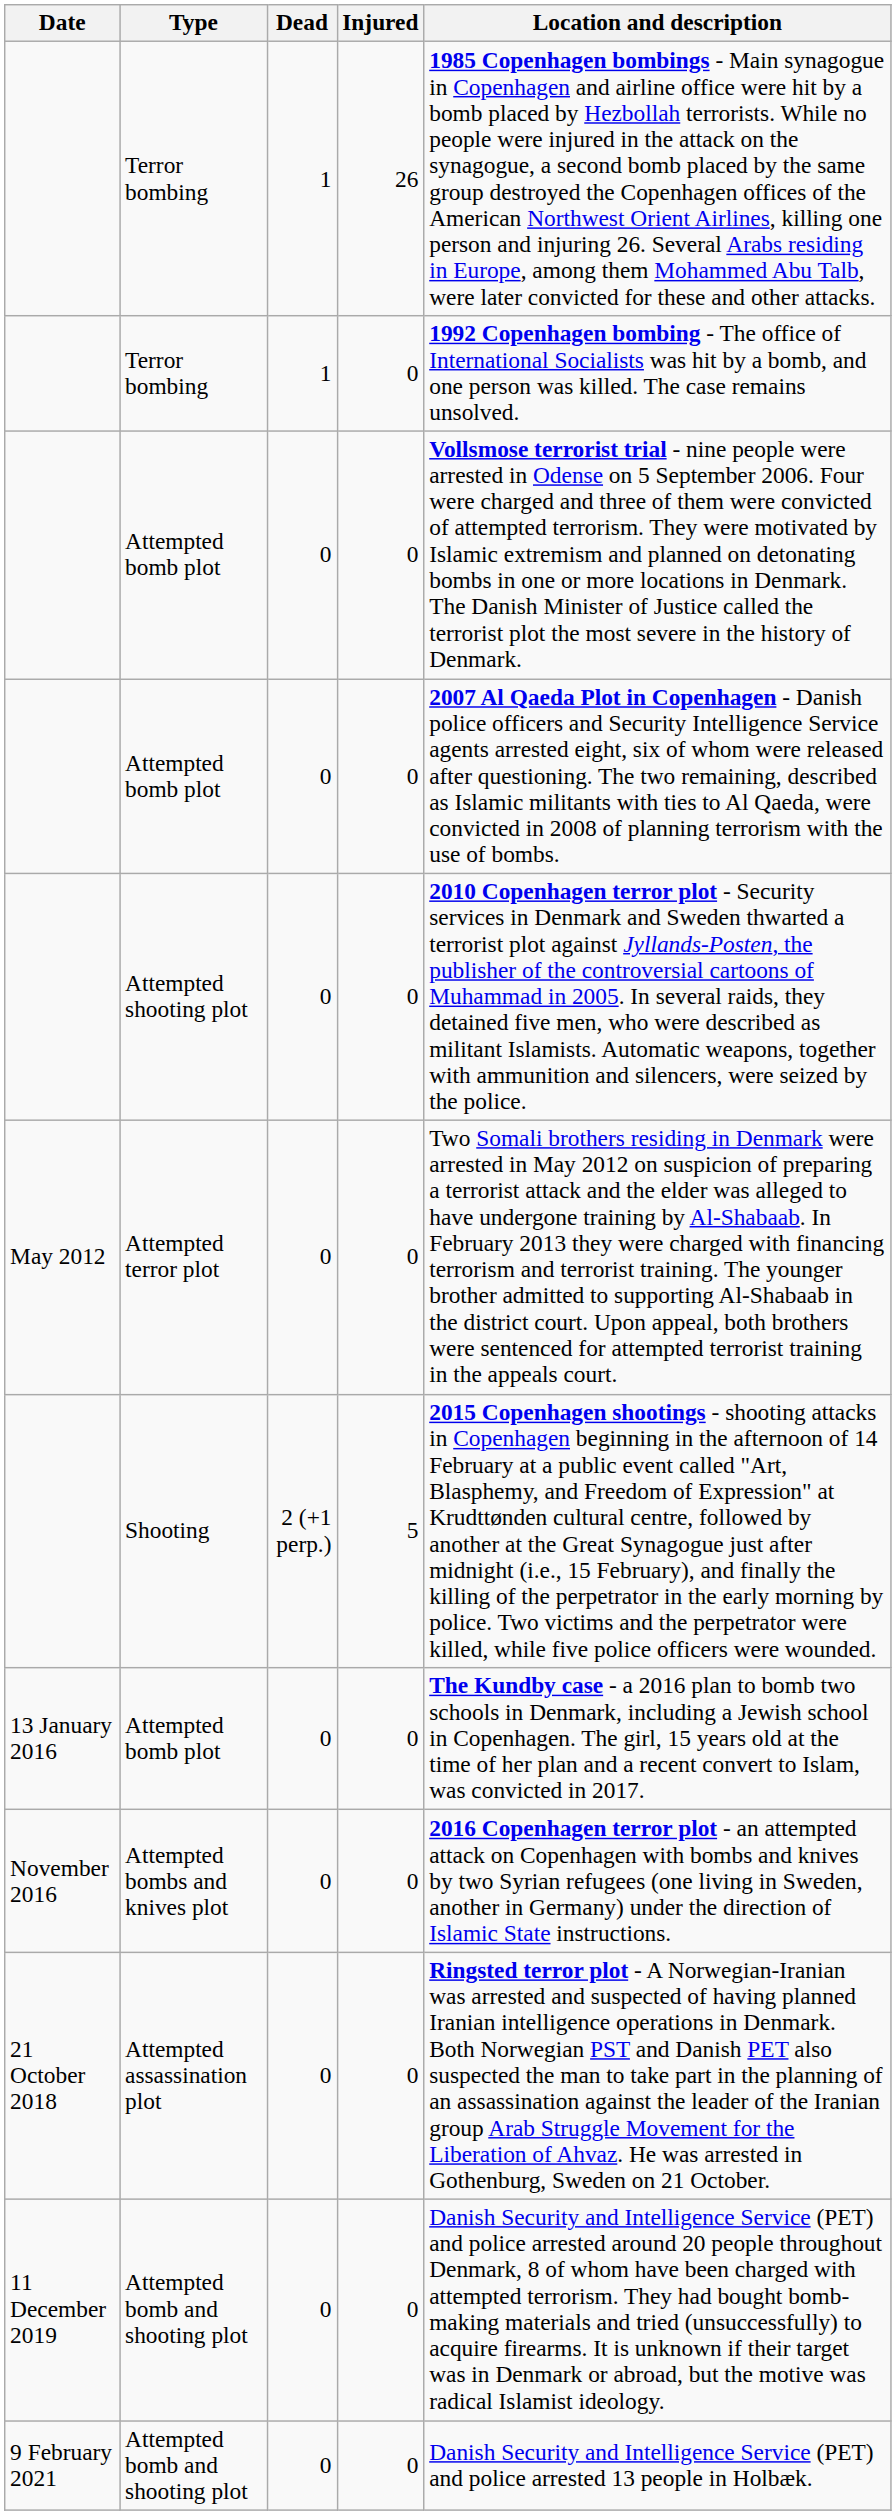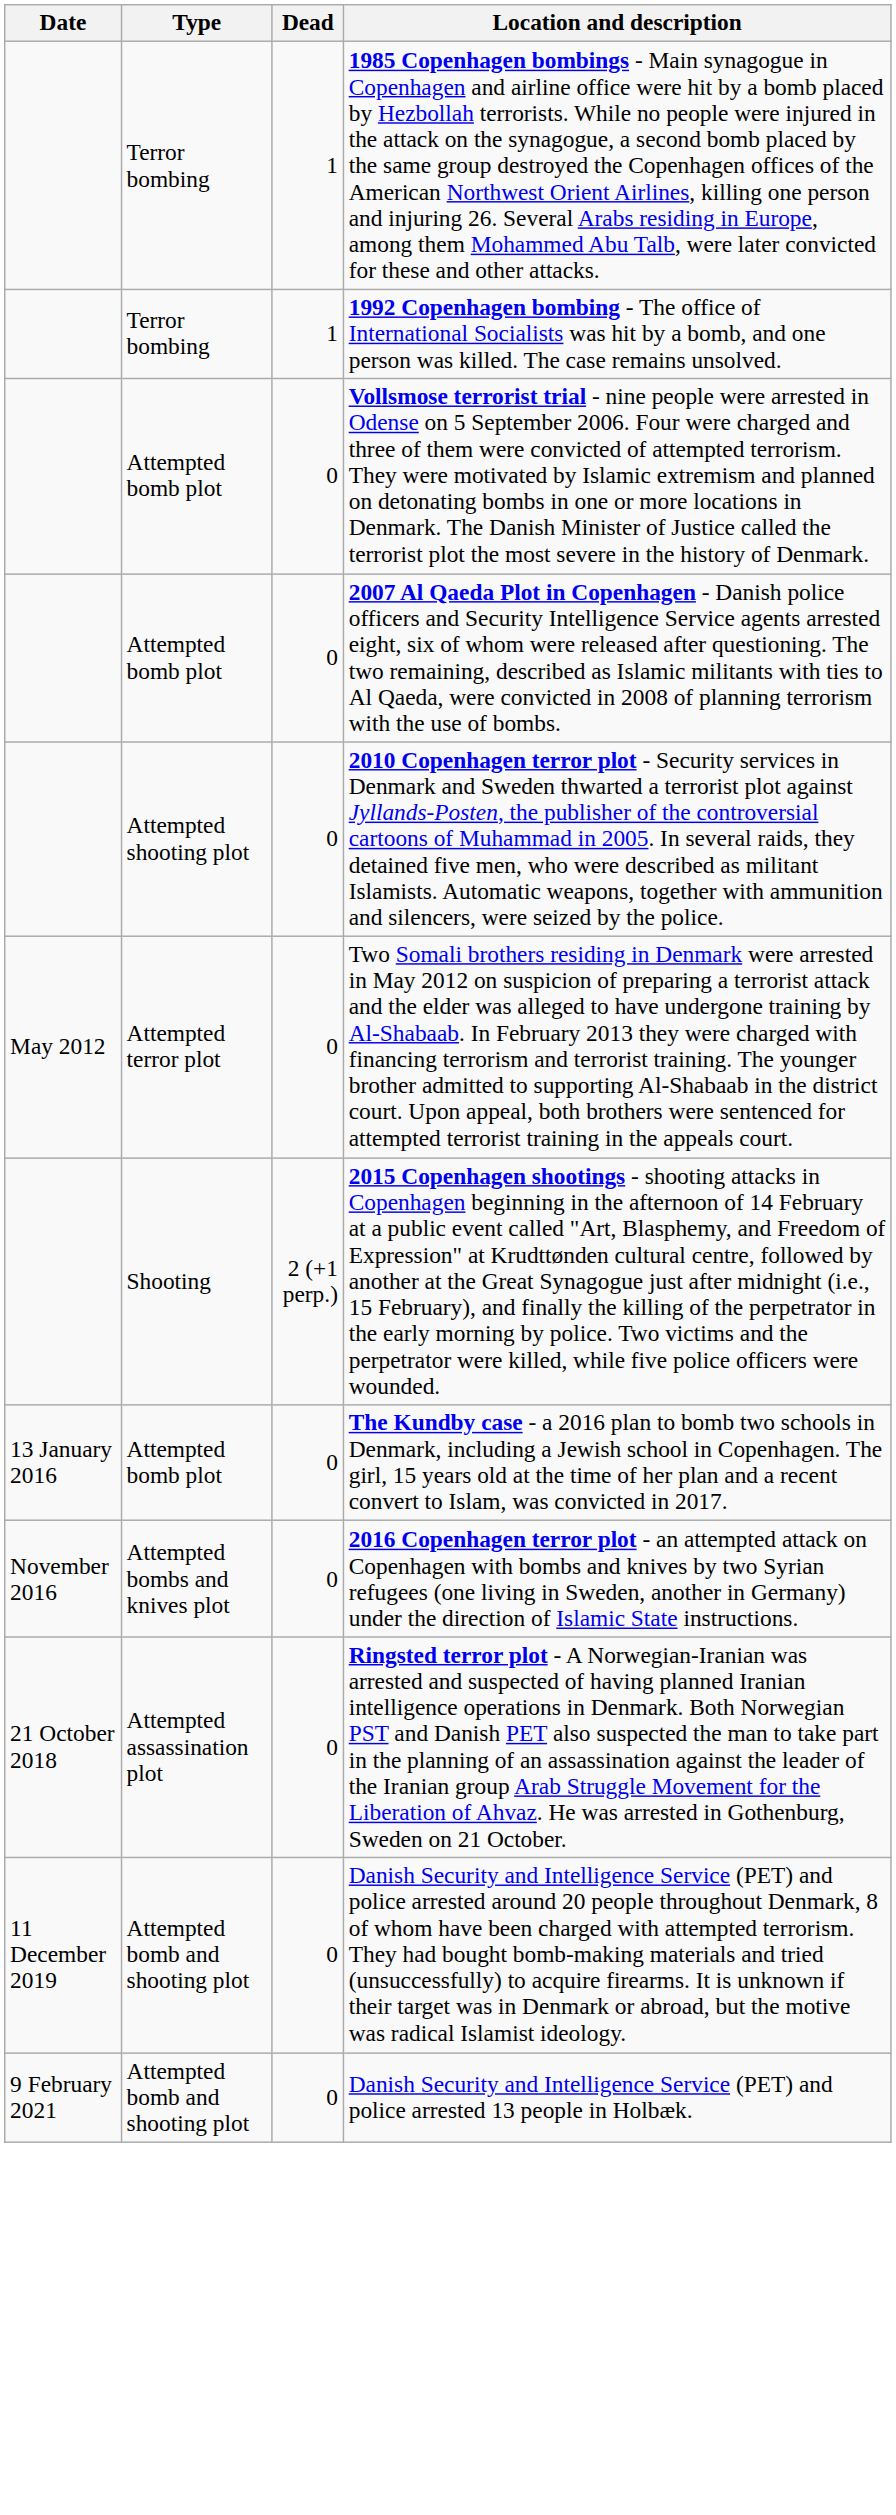- column: Injured | 26 | 0 | 0 | 0 | 0 | 0 | 5 | 0 | 0 | 0 | 0 | 0
